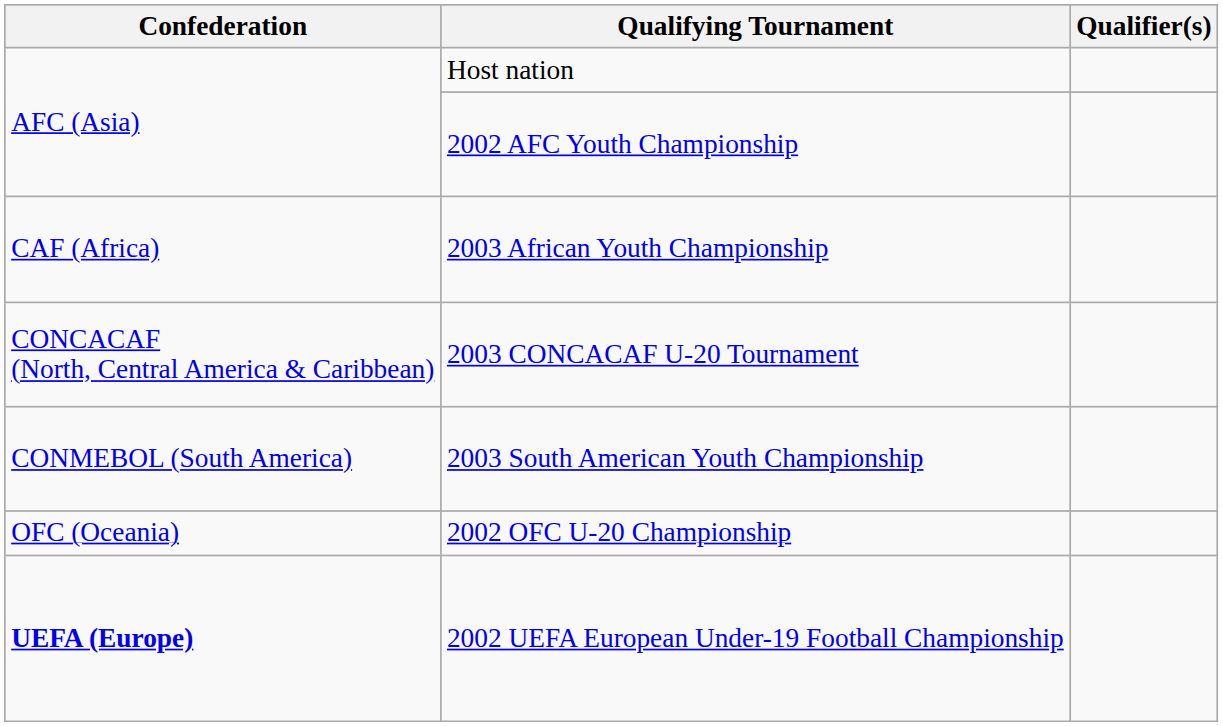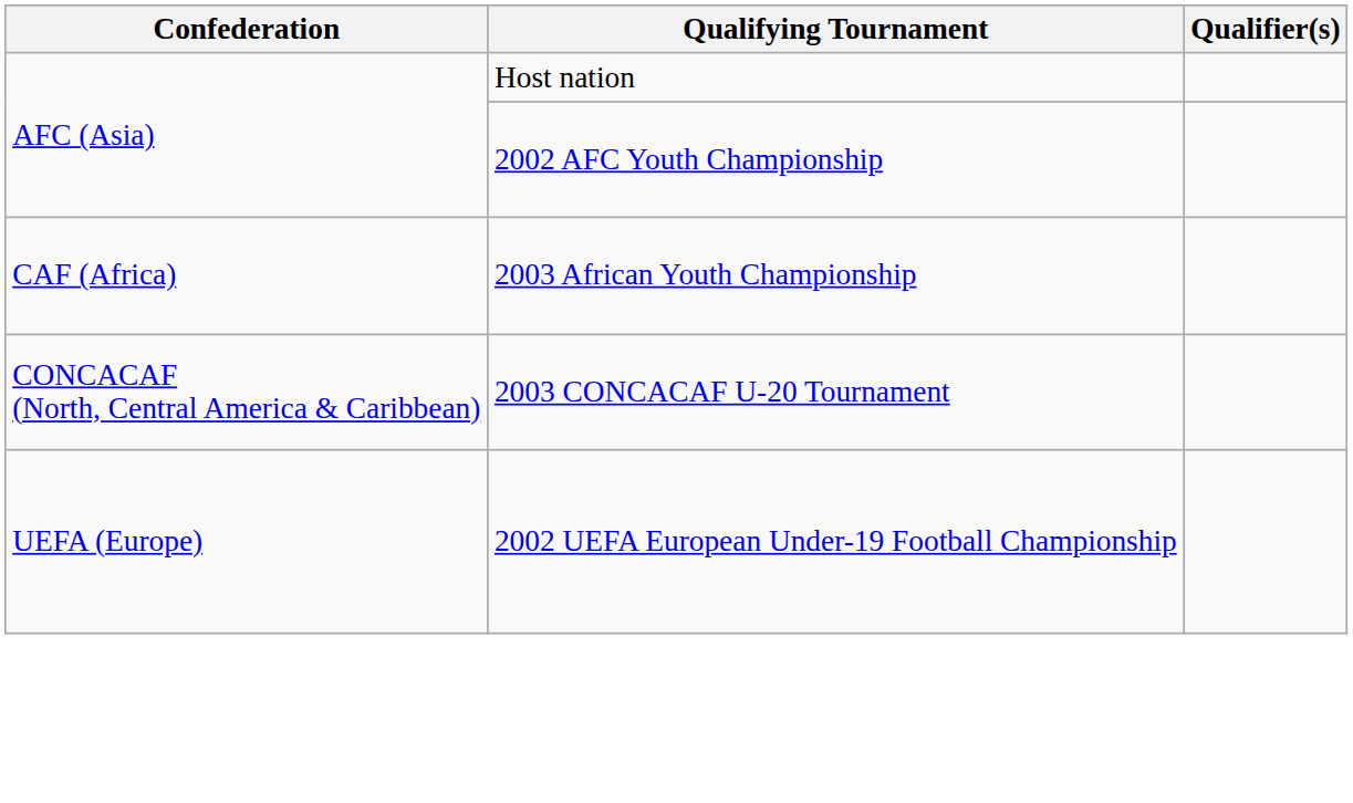- row: CONMEBOL (South America) | 2003 South American Youth Championship
- row: OFC (Oceania) | 2002 OFC U-20 Championship
2002 UEFA European Under-19 Football Championship | Confederation: bold -> normal
